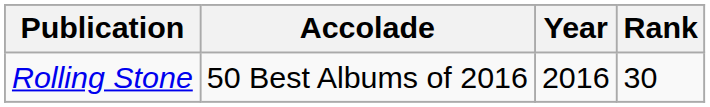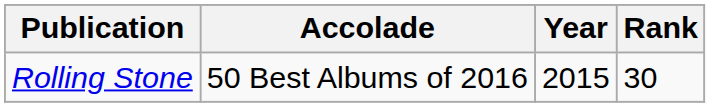Rolling Stone | Year: 2016 -> 2015
